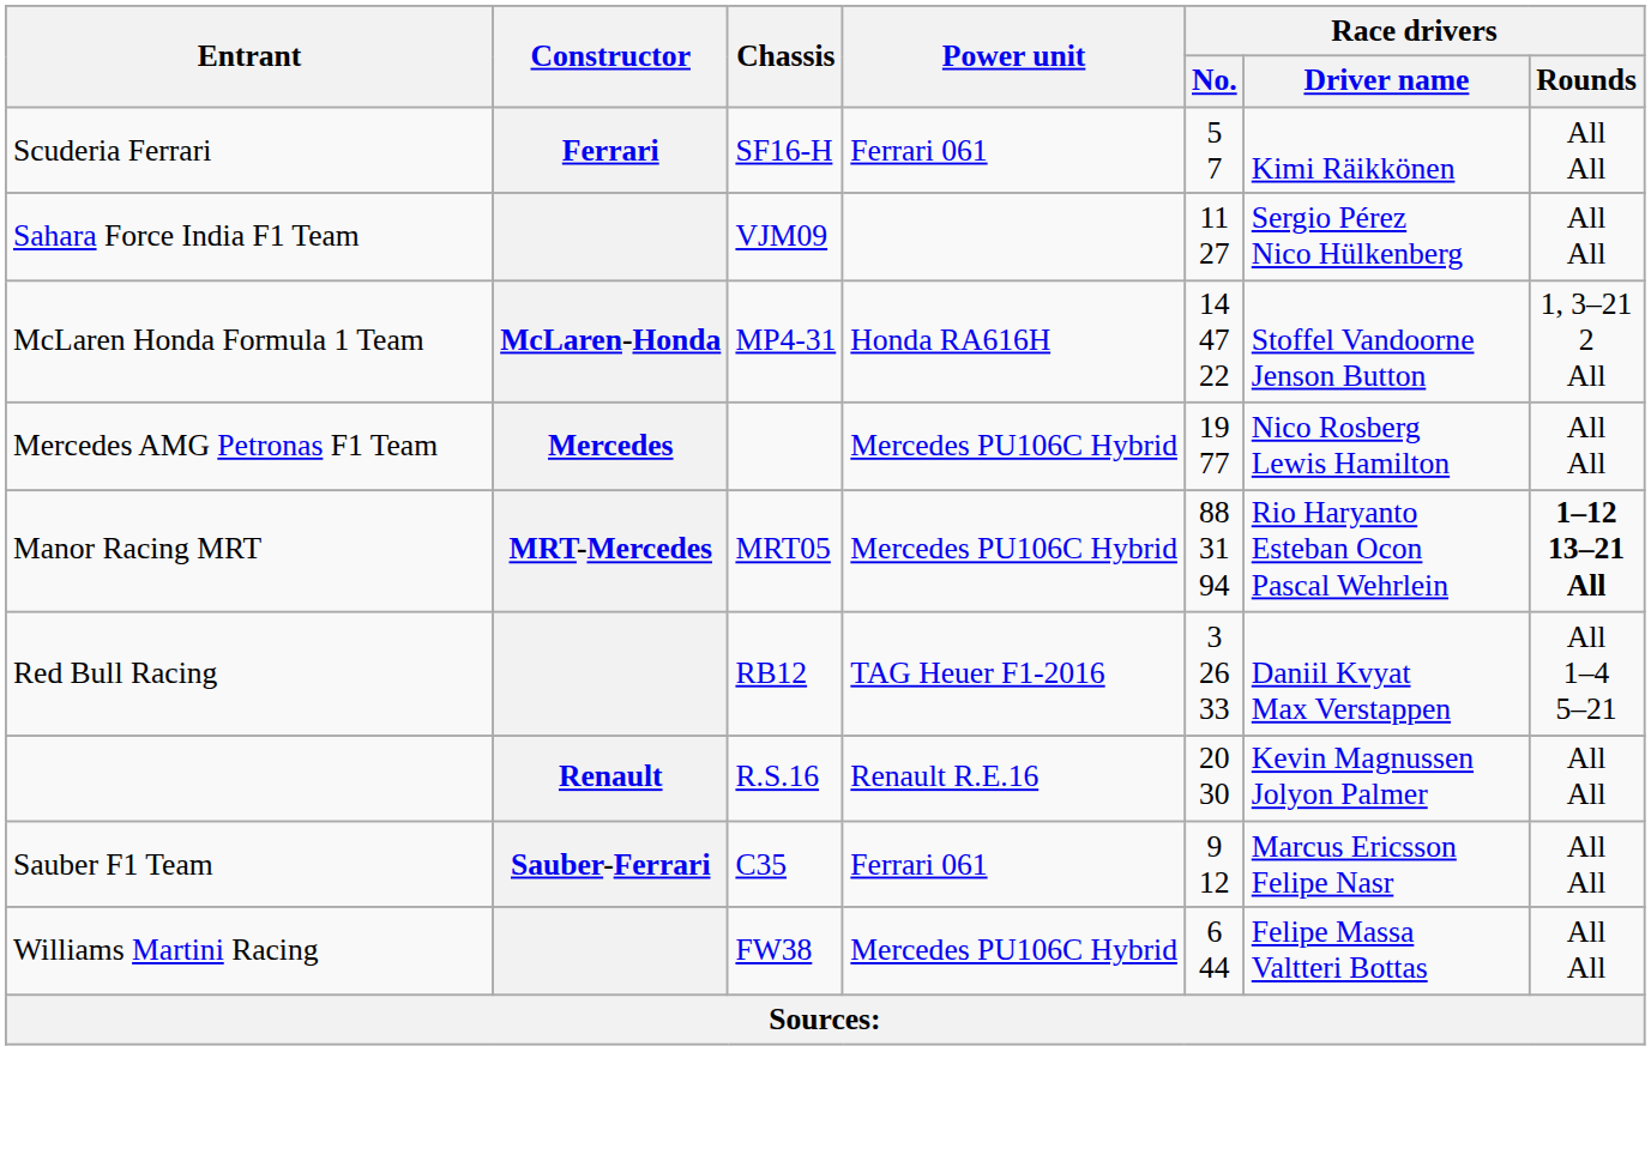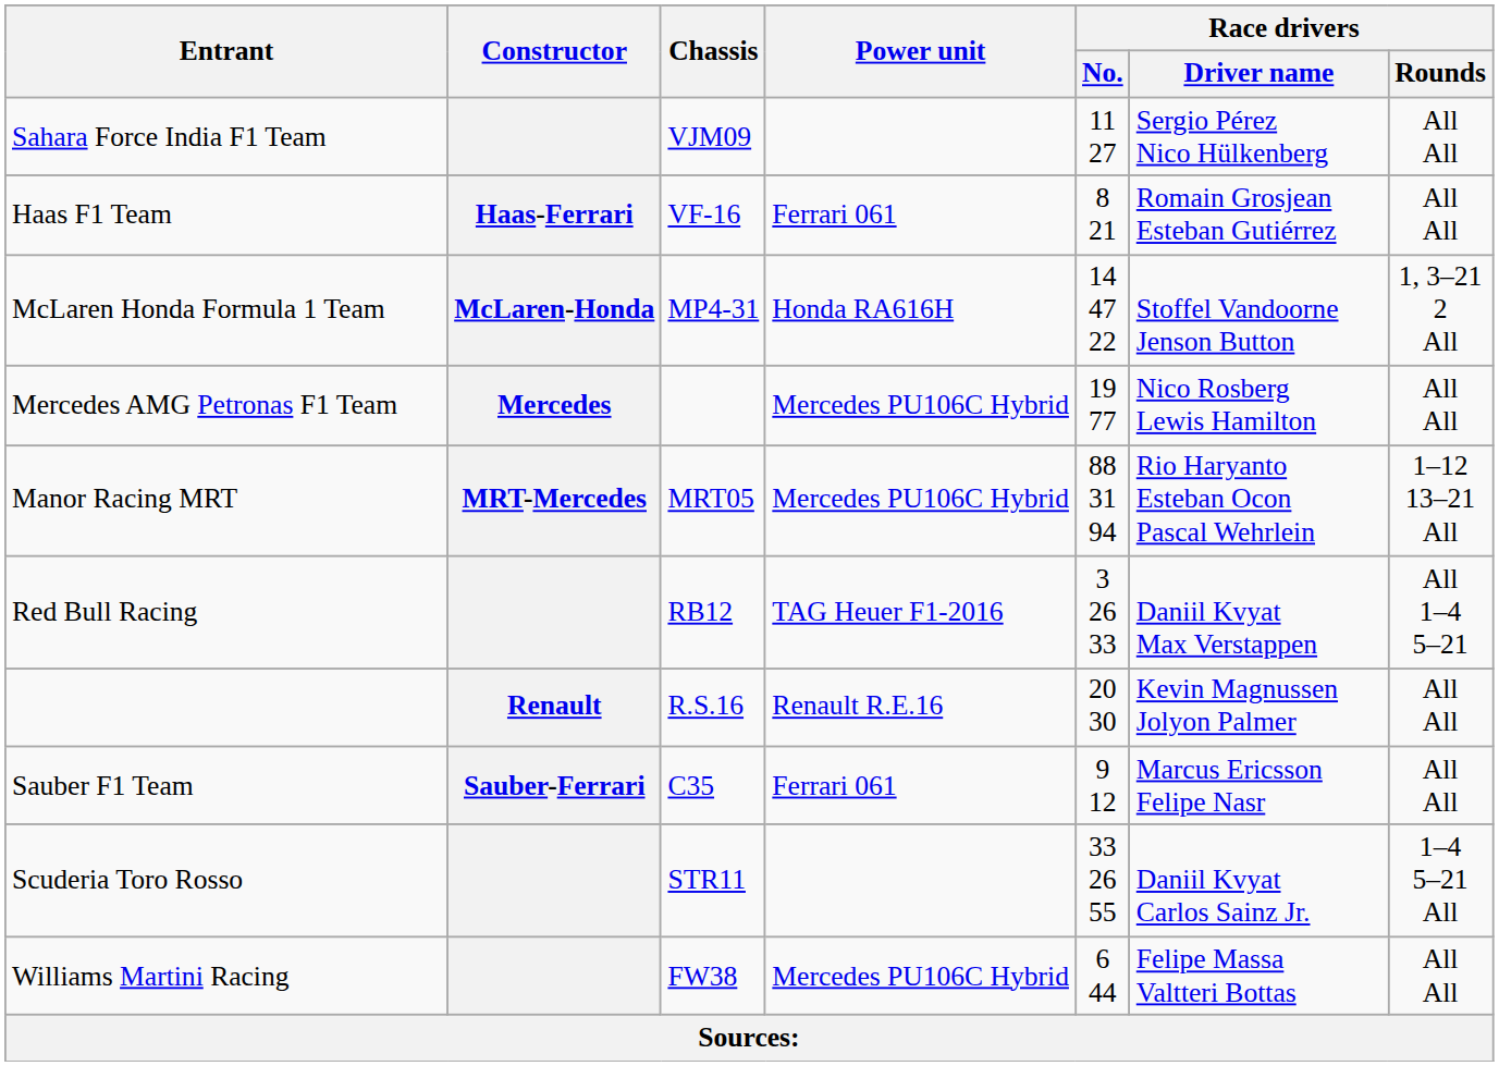- row: Scuderia Ferrari | Ferrari | SF16-H | Ferrari 061 | 5 7 | Kimi Räikkönen | All All
+ row: Haas F1 Team | Haas-Ferrari | VF-16 | Ferrari 061 | 8 21 | Romain Grosjean Esteban Gutiérrez | All All
Manor Racing MRT | Race drivers / Rounds: bold -> normal
+ row: Scuderia Toro Rosso | STR11 | 33 26 55 | Daniil Kvyat Carlos Sainz Jr. | 1–4 5–21 All
